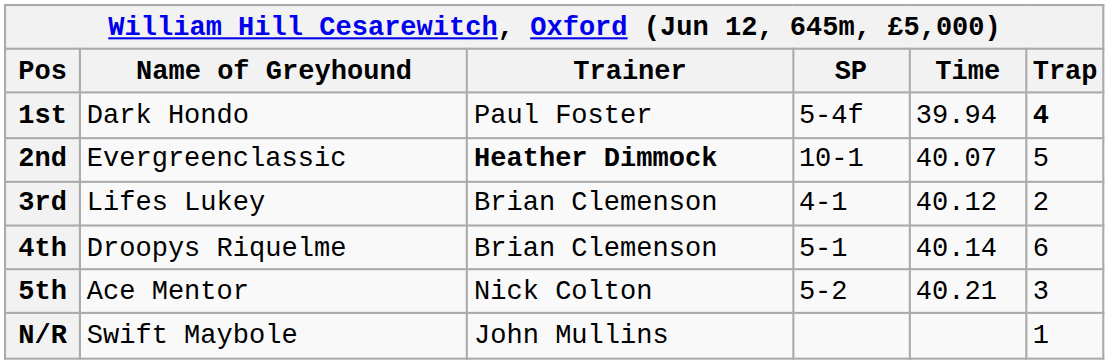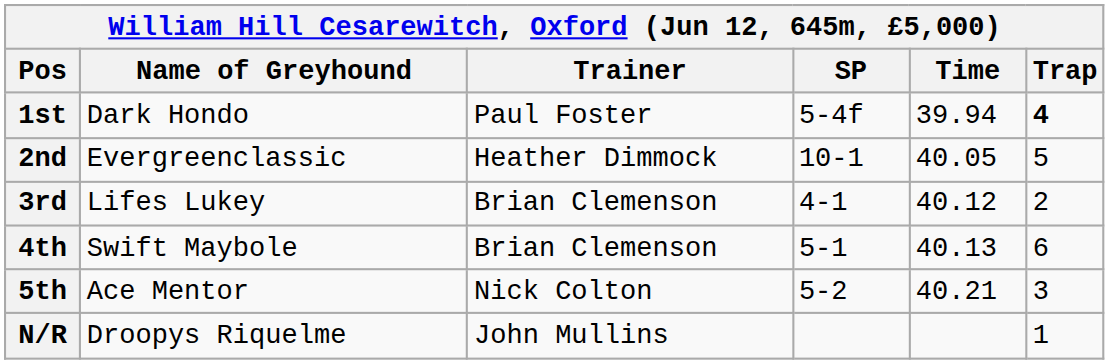2nd | Trainer: bold -> normal
2nd | Time: 40.07 -> 40.05
4th | Name of Greyhound: Droopys Riquelme -> Swift Maybole
4th | Time: 40.14 -> 40.13
N/R | Name of Greyhound: Swift Maybole -> Droopys Riquelme
